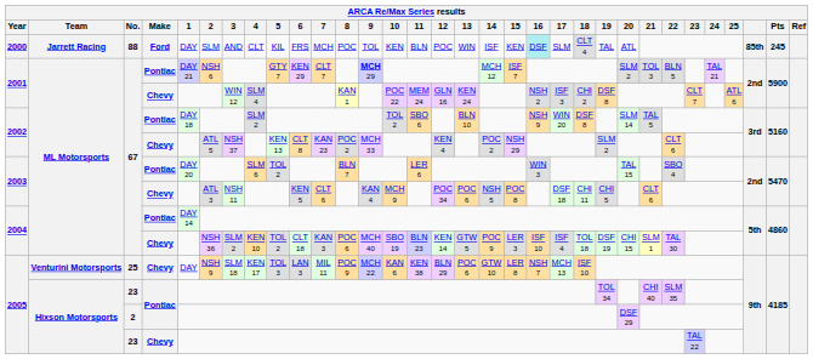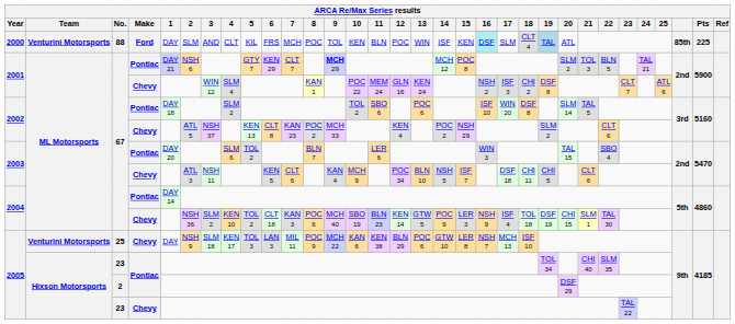2000 | Team: Jarrett Racing -> Venturini Motorsports
2000 | 19: no background -> lightblue background
2000 | Pts: 245 -> 225
2001 / Pontiac | 15: ISF 7 -> POC 8
2002 / Pontiac | 13: BLN 10 -> POC 6
2002 / Pontiac | 16: NSH 9 -> ISF 10
2003 / Chevy | 13: POC 6 -> BLN 10
2003 / Chevy | 15: POC 8 -> ISF 7
2004 / Chevy | 16: ISF 10 -> NSH 9
